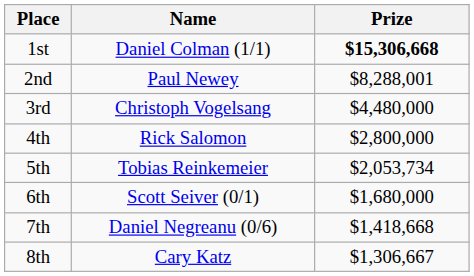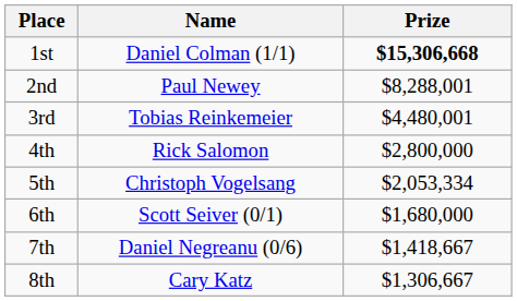3rd | Name: Christoph Vogelsang -> Tobias Reinkemeier
3rd | Prize: $4,480,000 -> $4,480,001
5th | Name: Tobias Reinkemeier -> Christoph Vogelsang
5th | Prize: $2,053,734 -> $2,053,334
7th | Prize: $1,418,668 -> $1,418,667
